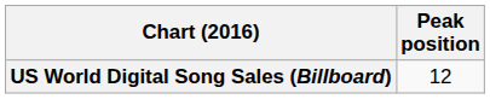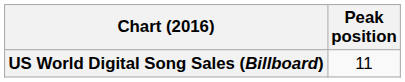US World Digital Song Sales (Billboard) | Peak position: 12 -> 11
